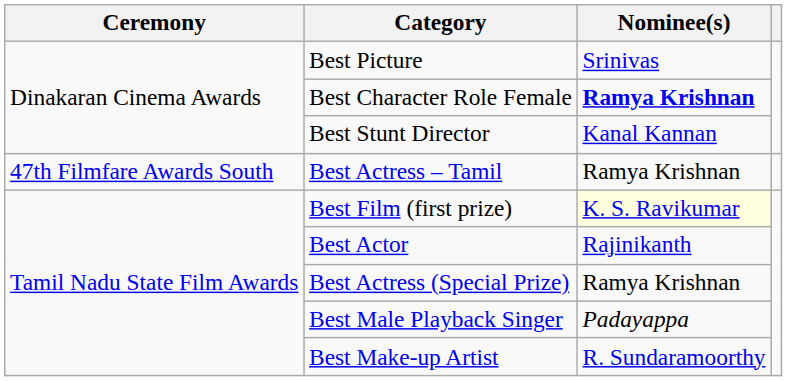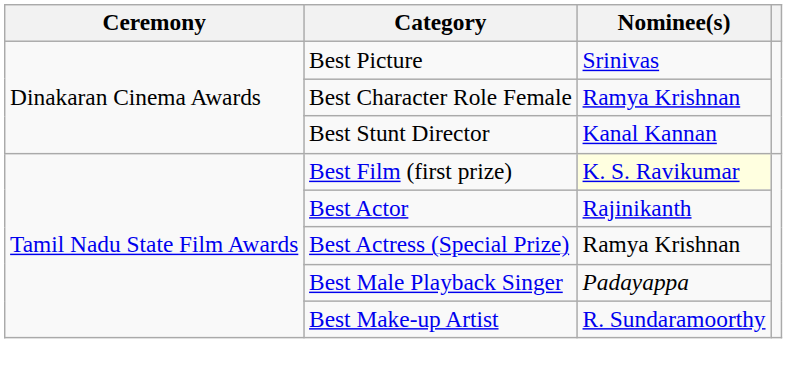Best Character Role Female | Nominee(s): bold -> normal
- row: 47th Filmfare Awards South | Best Actress – Tamil | Ramya Krishnan
